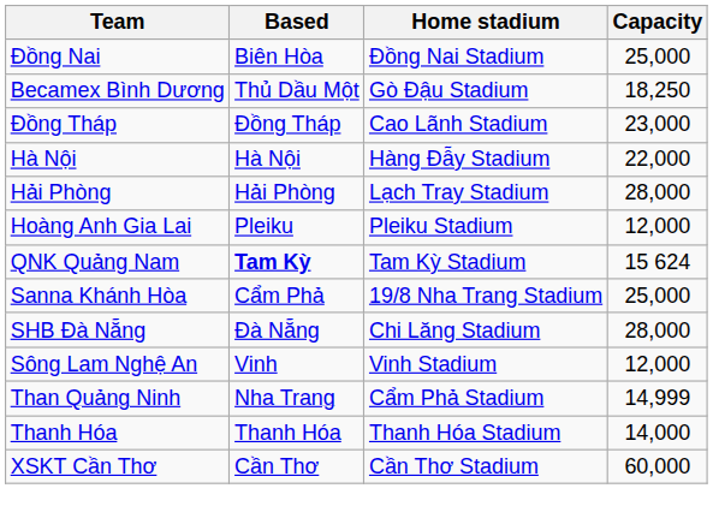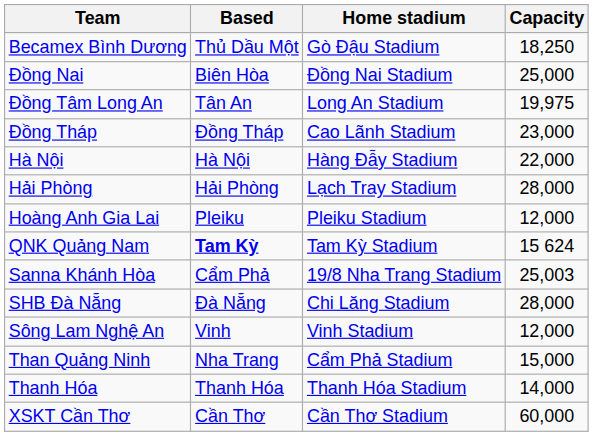rows swapped: Becamex Bình Dương <-> Đồng Nai
+ row: Đồng Tâm Long An | Tân An | Long An Stadium | 19,975
Sanna Khánh Hòa | Capacity: 25,000 -> 25,003
Than Quảng Ninh | Capacity: 14,999 -> 15,000
